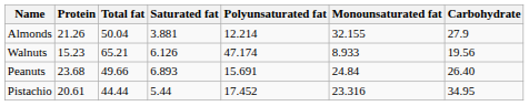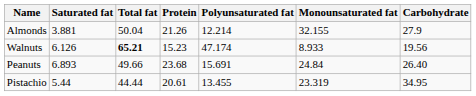columns swapped: Protein <-> Saturated fat
Walnuts | Total fat: normal -> bold
Pistachio | Polyunsaturated fat: 17.452 -> 13.455
Pistachio | Monounsaturated fat: 23.316 -> 23.319
